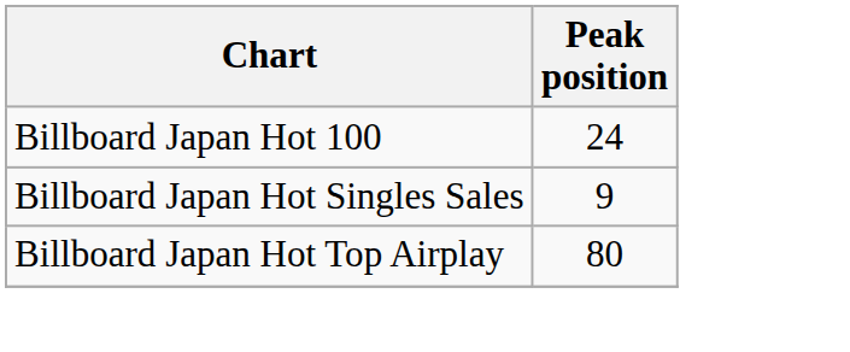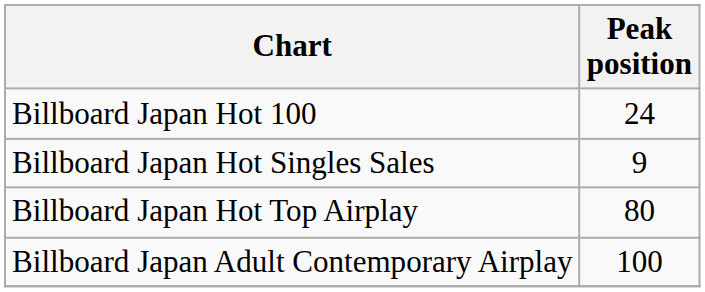+ row: Billboard Japan Adult Contemporary Airplay | 100
